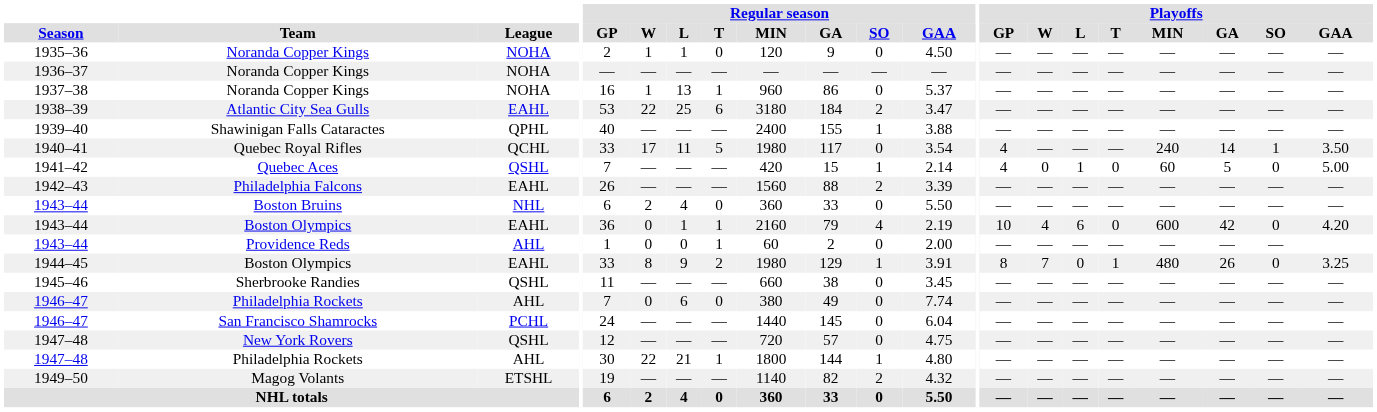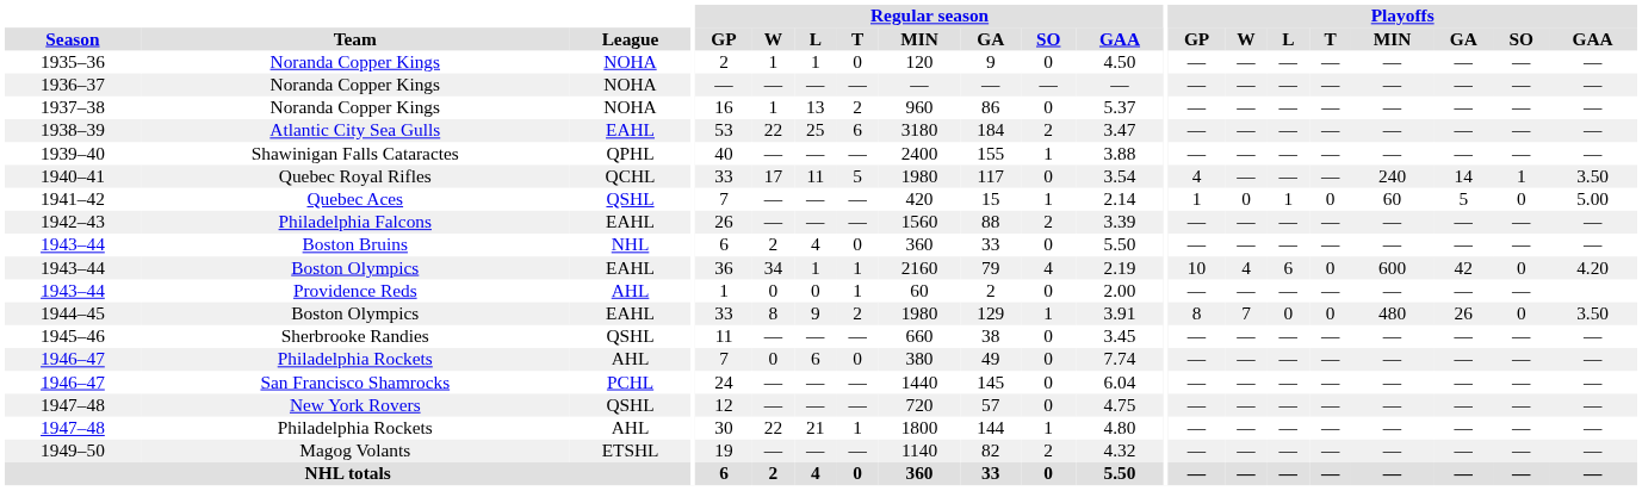1937–38 | Regular season / T: 1 -> 2
1941–42 | Playoffs / GP: 4 -> 1
1943–44 / Boston Olympics | Regular season / W: 0 -> 34
1944–45 | Playoffs / T: 1 -> 0
1944–45 | Playoffs / GAA: 3.25 -> 3.50
